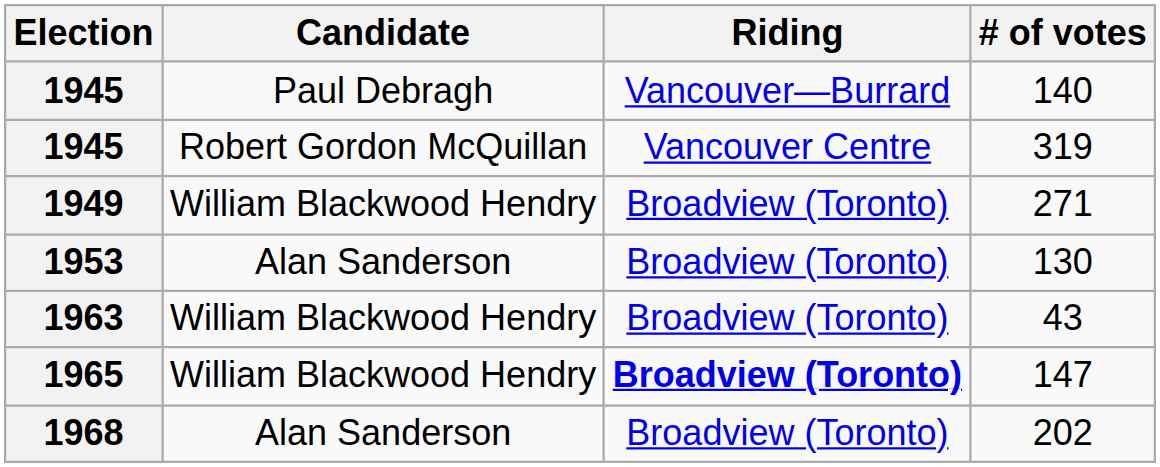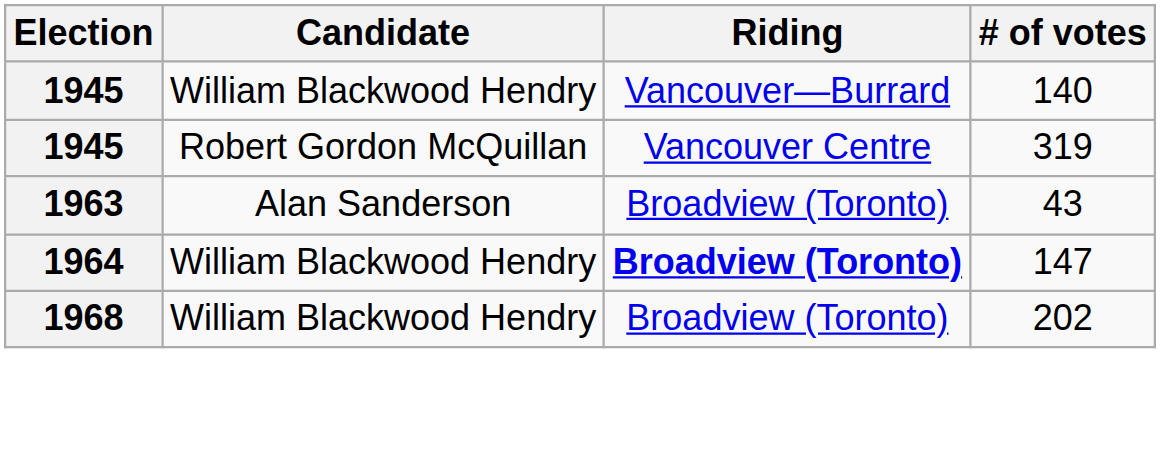140 | Candidate: Paul Debragh -> William Blackwood Hendry
- row: 1949 | William Blackwood Hendry | Broadview (Toronto) | 271
- row: 1953 | Alan Sanderson | Broadview (Toronto) | 130
43 | Candidate: William Blackwood Hendry -> Alan Sanderson
147 | Election: 1965 -> 1964
202 | Candidate: Alan Sanderson -> William Blackwood Hendry
